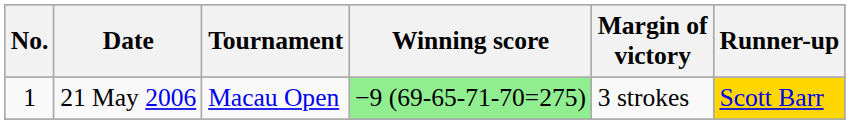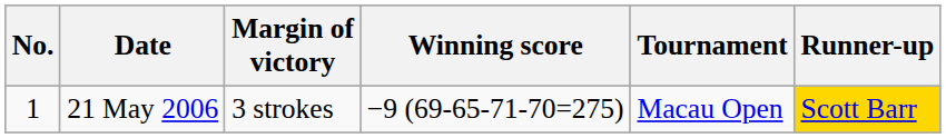columns swapped: Tournament <-> Margin of victory
21 May 2006 | Winning score: lightgreen background -> no background
